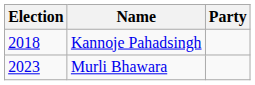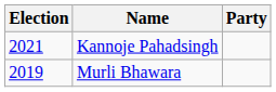Kannoje Pahadsingh | Election: 2018 -> 2021
Murli Bhawara | Election: 2023 -> 2019
